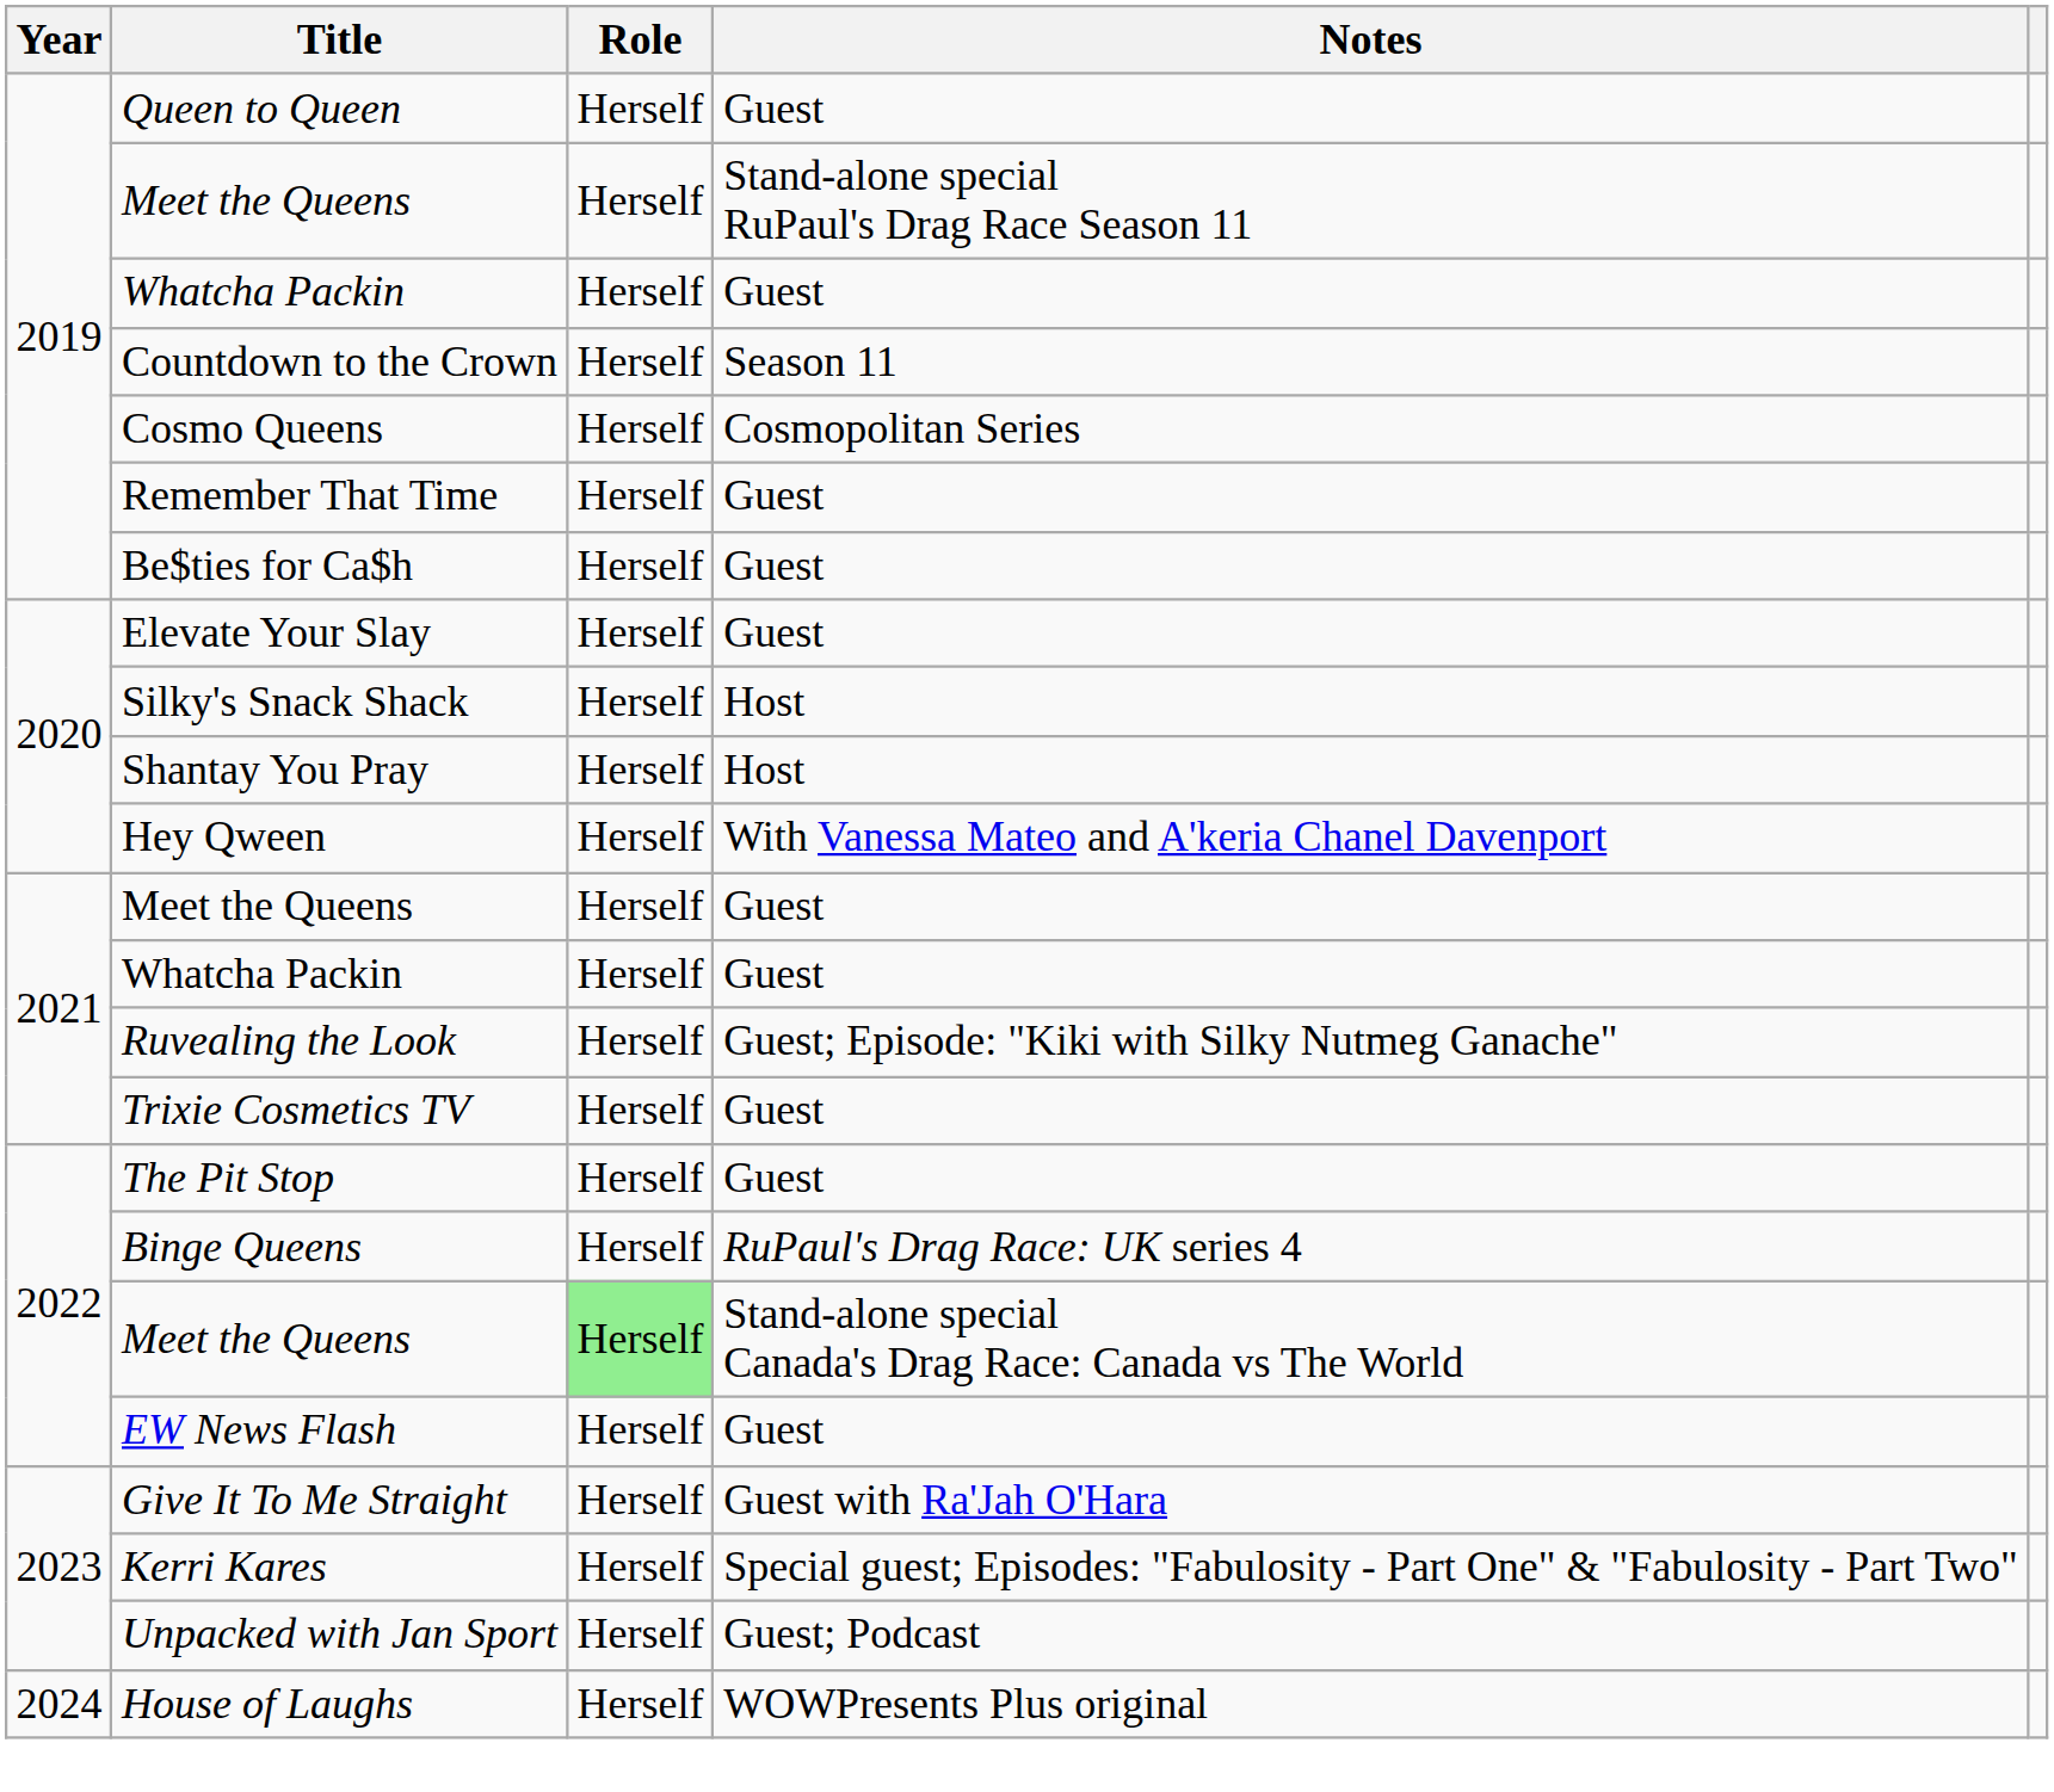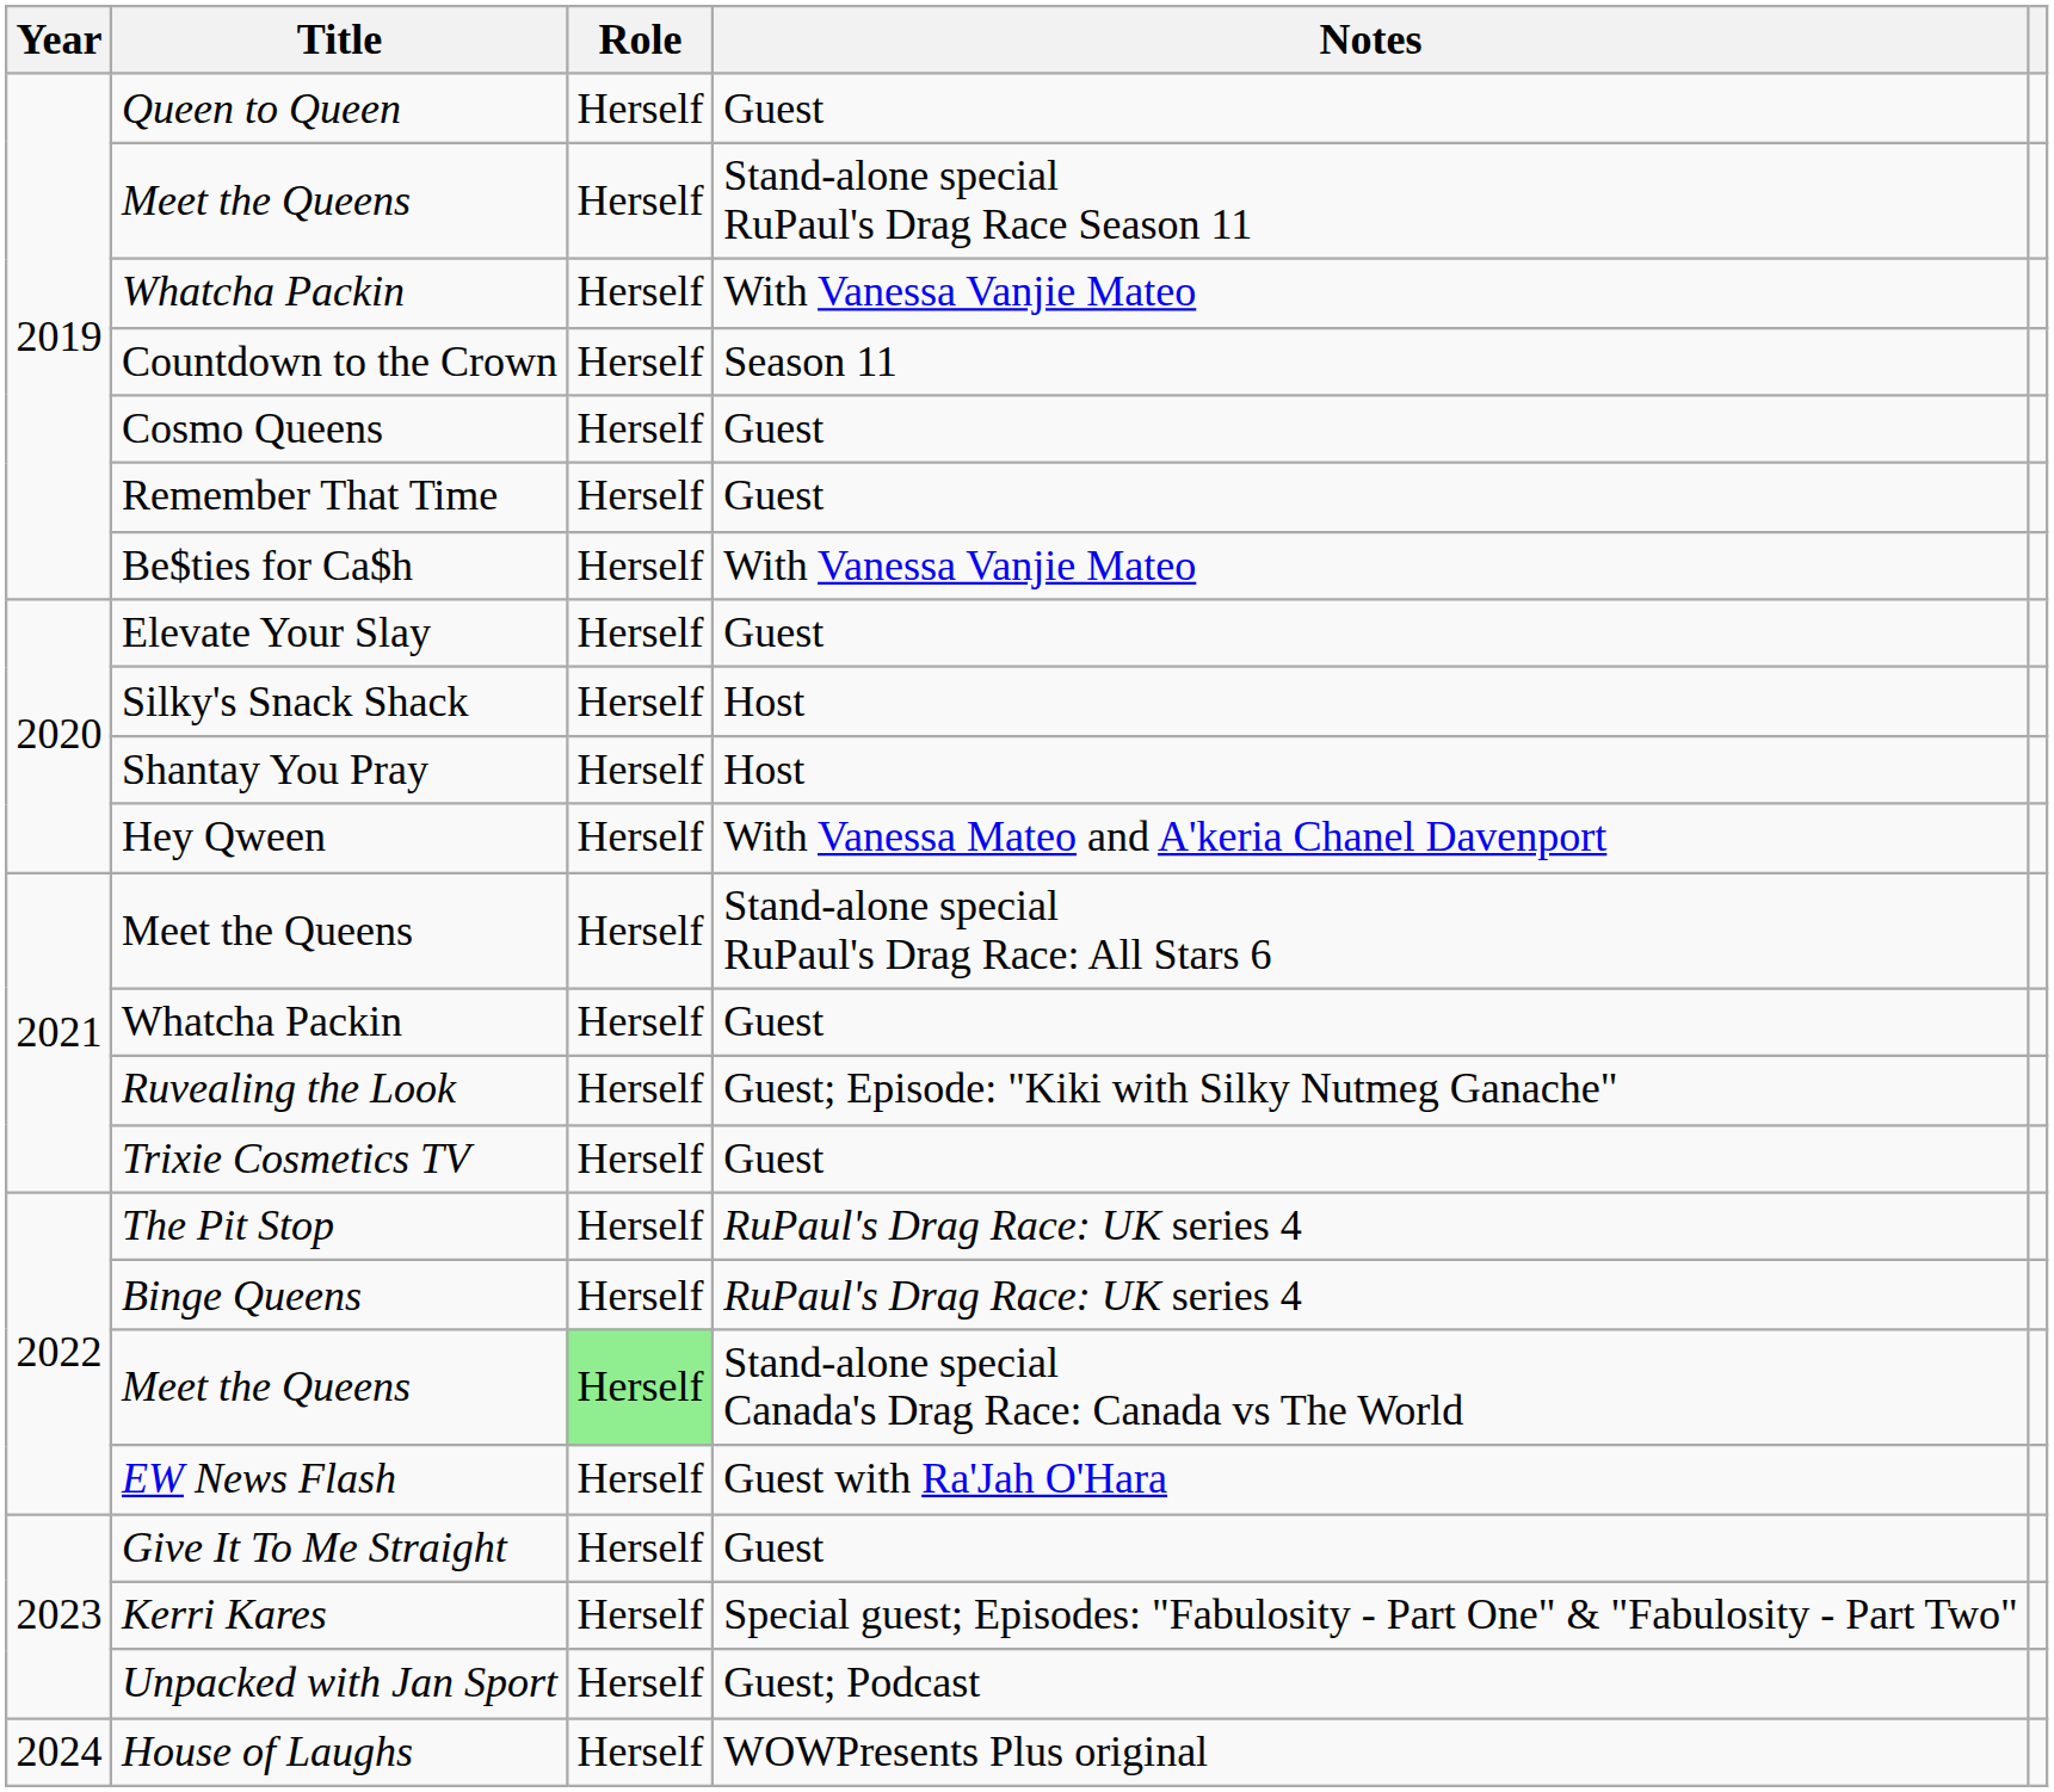2019 / Whatcha Packin | Notes: Guest -> With Vanessa Vanjie Mateo
Cosmo Queens | Notes: Cosmopolitan Series -> Guest
Be$ties for Ca$h | Notes: Guest -> With Vanessa Vanjie Mateo
2021 / Meet the Queens | Notes: Guest -> Stand-alone special RuPaul's Drag Race: All Stars 6
The Pit Stop | Notes: Guest -> RuPaul's Drag Race: UK series 4
EW News Flash | Notes: Guest -> Guest with Ra'Jah O'Hara
Give It To Me Straight | Notes: Guest with Ra'Jah O'Hara -> Guest
